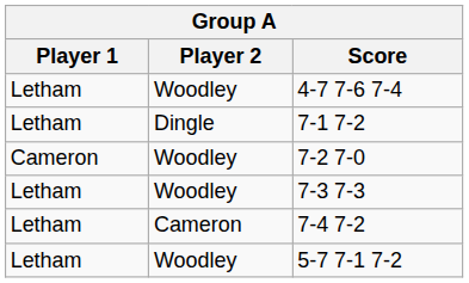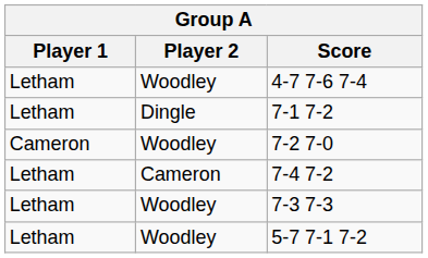rows swapped: 7-3 7-3 <-> 7-4 7-2
